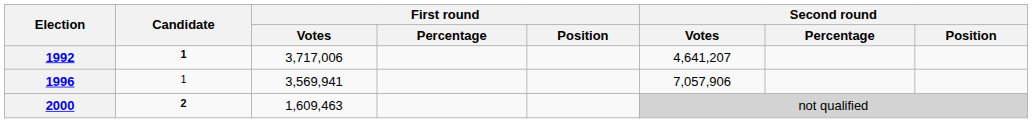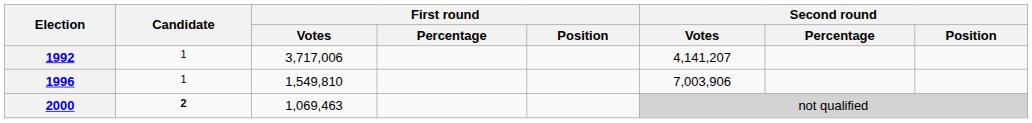1992 | Candidate: bold -> normal
1992 | Second round / Votes: 4,641,207 -> 4,141,207
1996 | First round / Votes: 3,569,941 -> 1,549,810
1996 | Second round / Votes: 7,057,906 -> 7,003,906
2000 | First round / Votes: 1,609,463 -> 1,069,463
